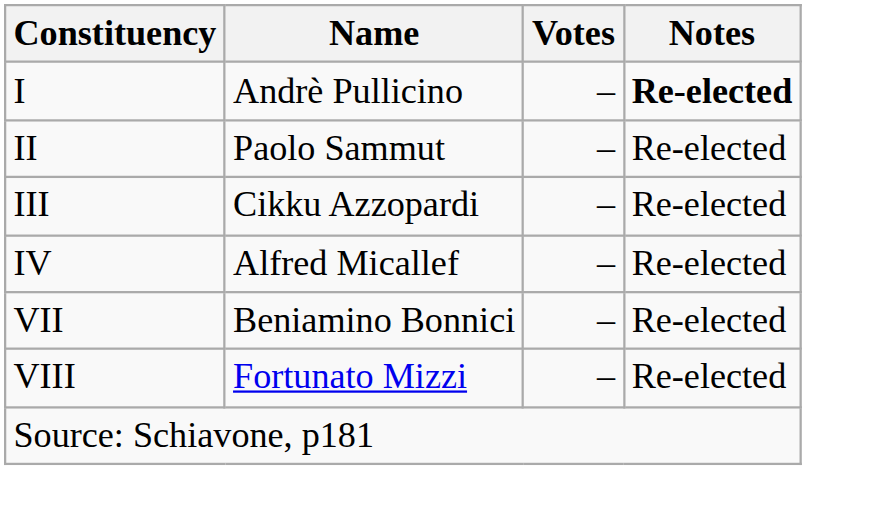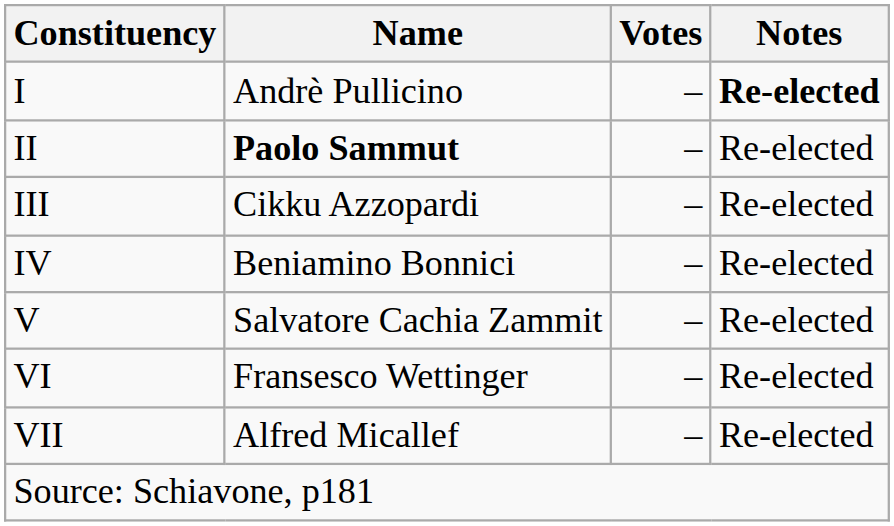II | Name: normal -> bold
IV | Name: Alfred Micallef -> Beniamino Bonnici
+ row: V | Salvatore Cachia Zammit | – | Re-elected
+ row: VI | Fransesco Wettinger | – | Re-elected
VII | Name: Beniamino Bonnici -> Alfred Micallef
- row: VIII | Fortunato Mizzi | – | Re-elected
